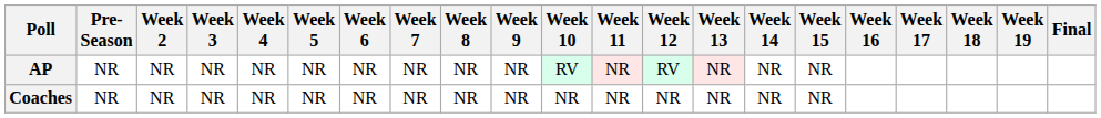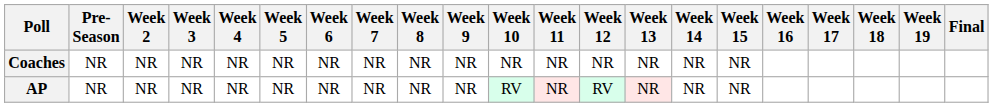rows swapped: AP <-> Coaches
